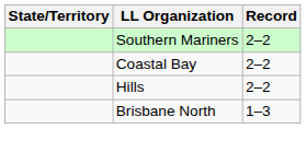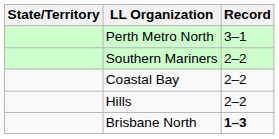+ row: Perth Metro North | 3–1
Brisbane North | Record: normal -> bold
